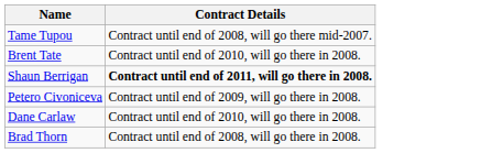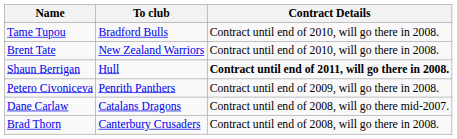+ column: To club | Bradford Bulls | New Zealand Warriors | Hull | Penrith Panthers | Catalans Dragons | Canterbury Crusaders
Tame Tupou | Contract Details: Contract until end of 2008, will go there mid-2007. -> Contract until end of 2010, will go there in 2008.
Dane Carlaw | Contract Details: Contract until end of 2010, will go there in 2008. -> Contract until end of 2008, will go there mid-2007.
